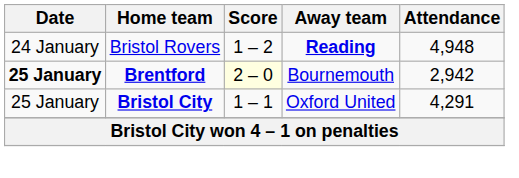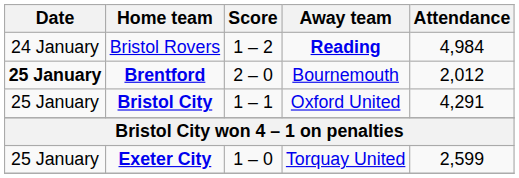Bristol Rovers | Attendance: 4,948 -> 4,984
Brentford | Score: lightyellow background -> no background
Brentford | Attendance: 2,942 -> 2,012
+ row: 25 January | Exeter City | 1 – 0 | Torquay United | 2,599
